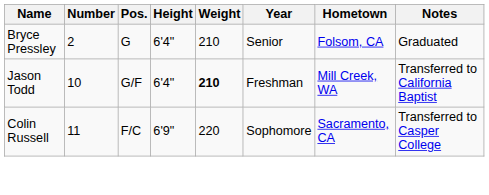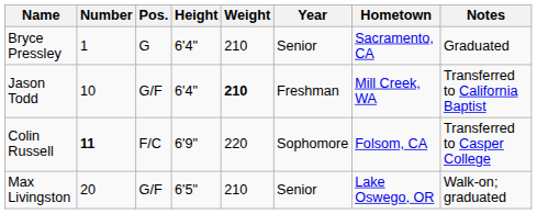Bryce Pressley | Number: 2 -> 1
Bryce Pressley | Hometown: Folsom, CA -> Sacramento, CA
Colin Russell | Number: normal -> bold
Colin Russell | Hometown: Sacramento, CA -> Folsom, CA
+ row: Max Livingston | 20 | G/F | 6'5" | 210 | Senior | Lake Oswego, OR | Walk-on; graduated
